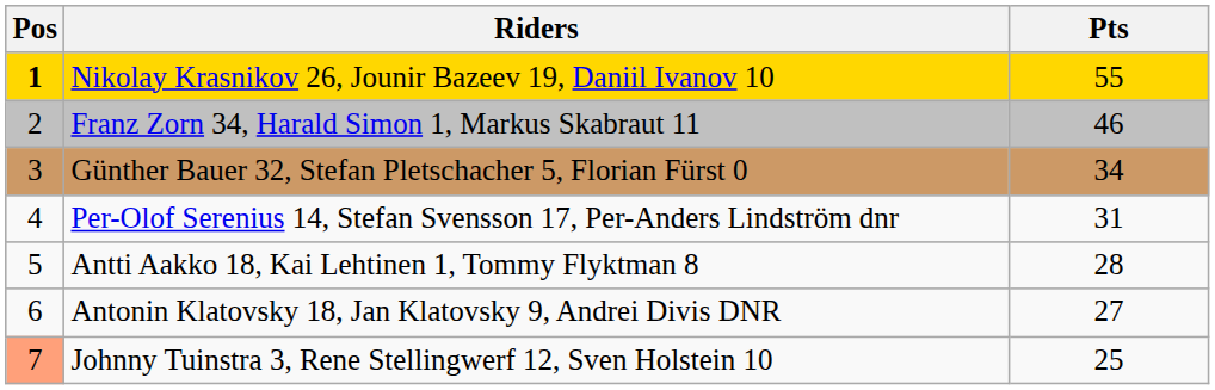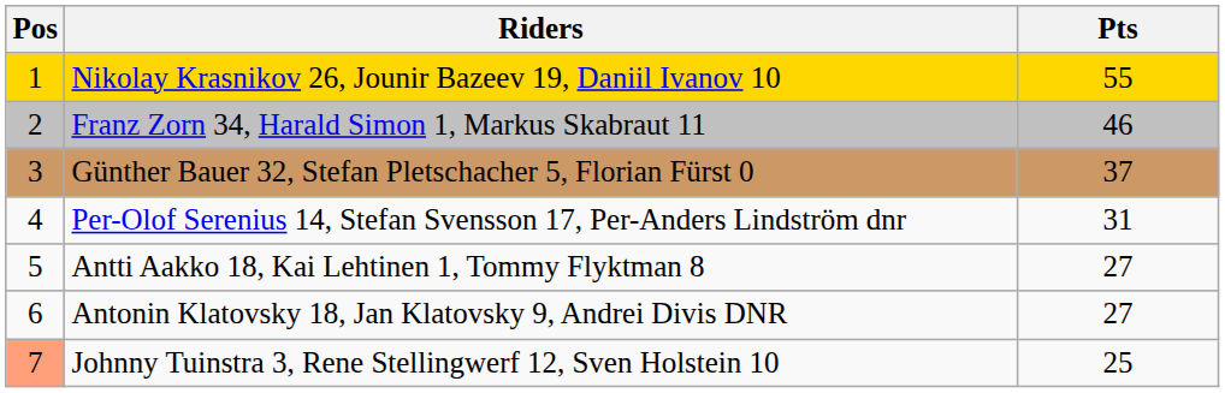Nikolay Krasnikov 26, Jounir Bazeev 19, Daniil Ivanov 10 | Pos: bold -> normal
Günther Bauer 32, Stefan Pletschacher 5, Florian Fürst 0 | Pts: 34 -> 37
Antti Aakko 18, Kai Lehtinen 1, Tommy Flyktman 8 | Pts: 28 -> 27
